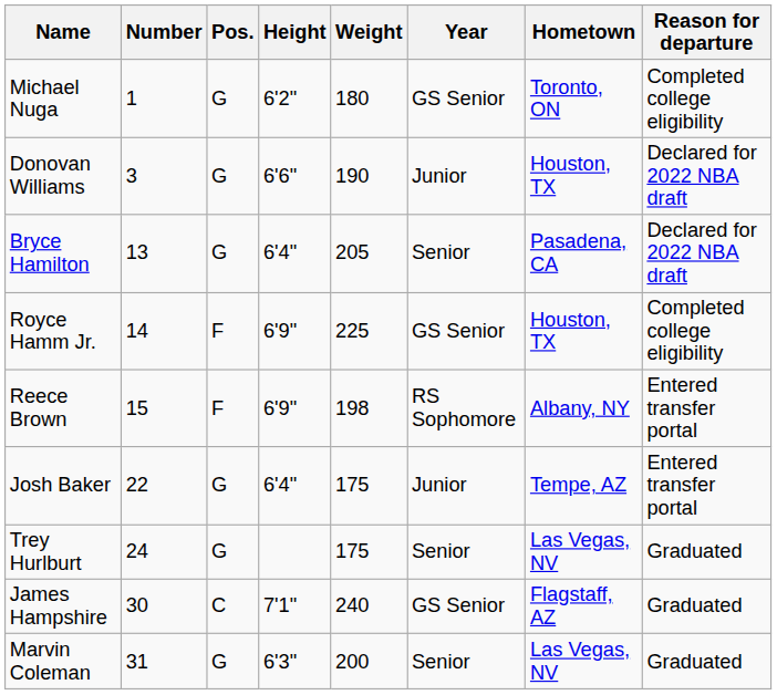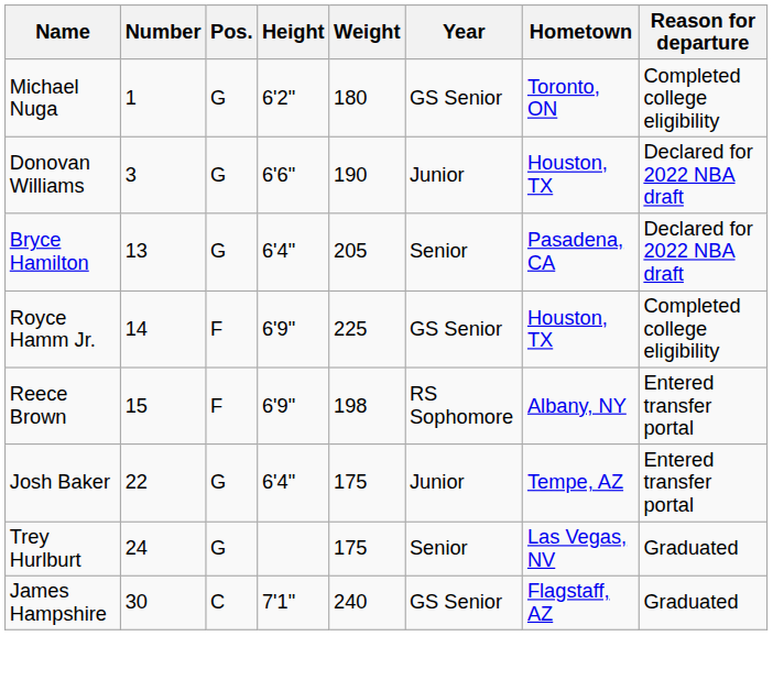- row: Marvin Coleman | 31 | G | 6'3" | 200 | Senior | Las Vegas, NV | Graduated
